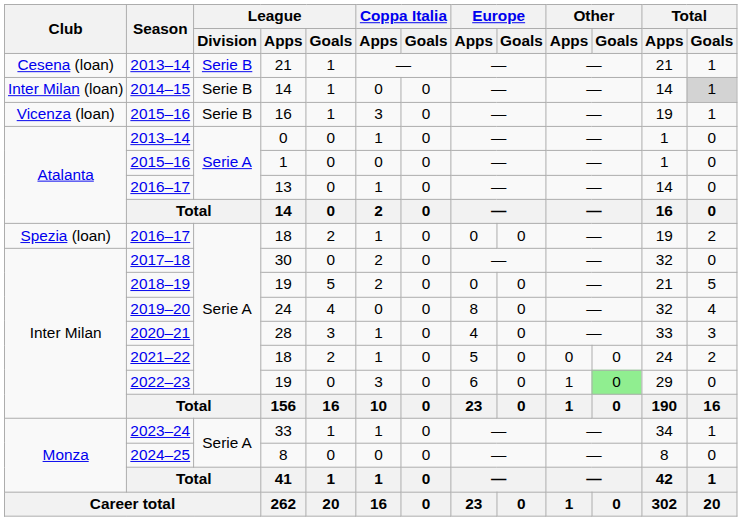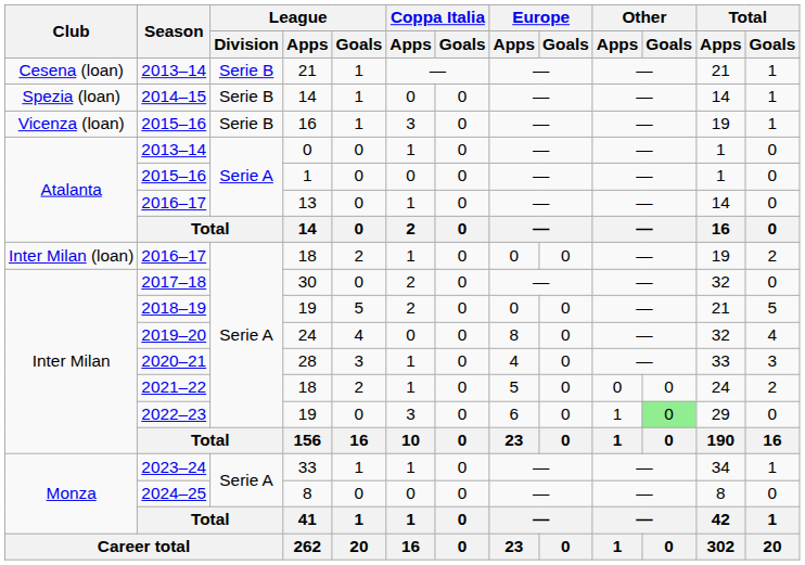2014–15 / 14 | Club: Inter Milan (loan) -> Spezia (loan)
2014–15 / 14 | Total / Goals: lightgrey background -> no background
2016–17 / 18 | Club: Spezia (loan) -> Inter Milan (loan)
